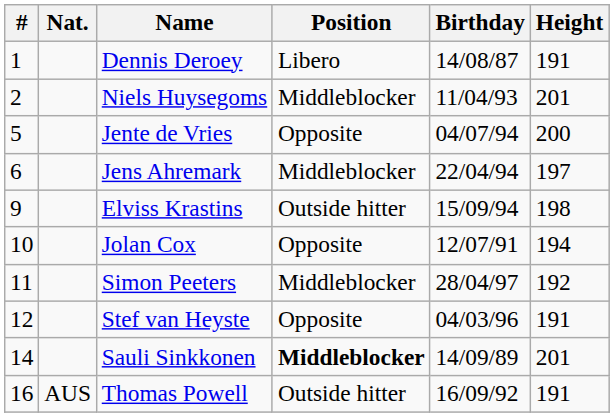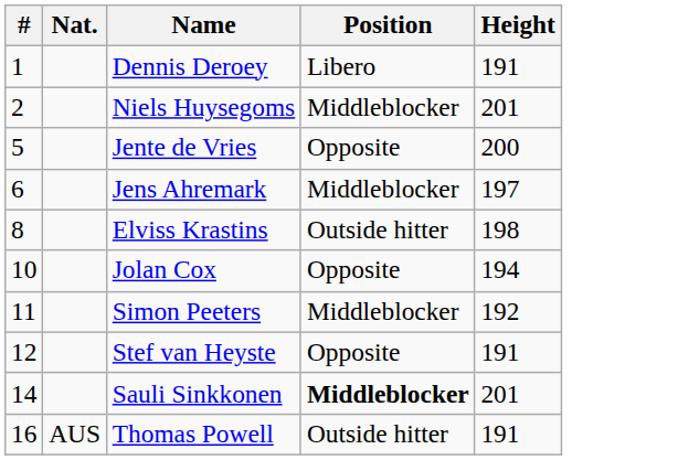- column: Birthday | 14/08/87 | 11/04/93 | 04/07/94 | 22/04/94 | 15/09/94 | 12/07/91 | 28/04/97 | 04/03/96 | 14/09/89 | 16/09/92
Elviss Krastins | #: 9 -> 8
